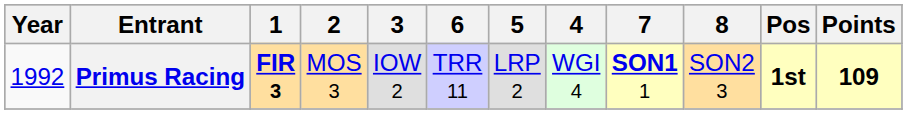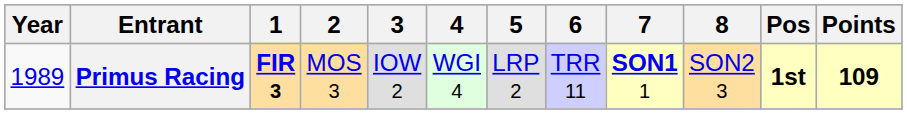columns swapped: 4 <-> 6
Primus Racing | Year: 1992 -> 1989
